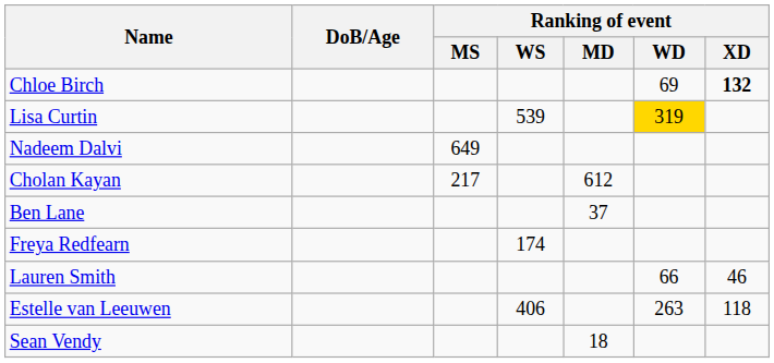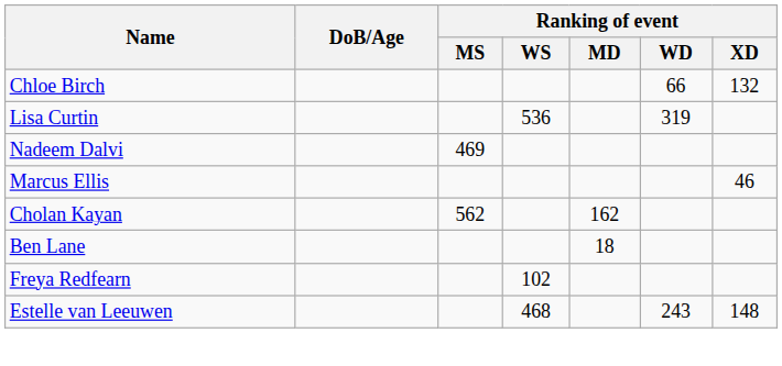Chloe Birch | Ranking of event / WD: 69 -> 66
Chloe Birch | Ranking of event / XD: bold -> normal
Lisa Curtin | Ranking of event / WS: 539 -> 536
Lisa Curtin | Ranking of event / WD: gold background -> no background
Nadeem Dalvi | Ranking of event / MS: 649 -> 469
+ row: Marcus Ellis | 46
Cholan Kayan | Ranking of event / MS: 217 -> 562
Cholan Kayan | Ranking of event / MD: 612 -> 162
Ben Lane | Ranking of event / MD: 37 -> 18
Freya Redfearn | Ranking of event / WS: 174 -> 102
- row: Lauren Smith | 66 | 46
Estelle van Leeuwen | Ranking of event / WS: 406 -> 468
Estelle van Leeuwen | Ranking of event / WD: 263 -> 243
Estelle van Leeuwen | Ranking of event / XD: 118 -> 148
- row: Sean Vendy | 18
